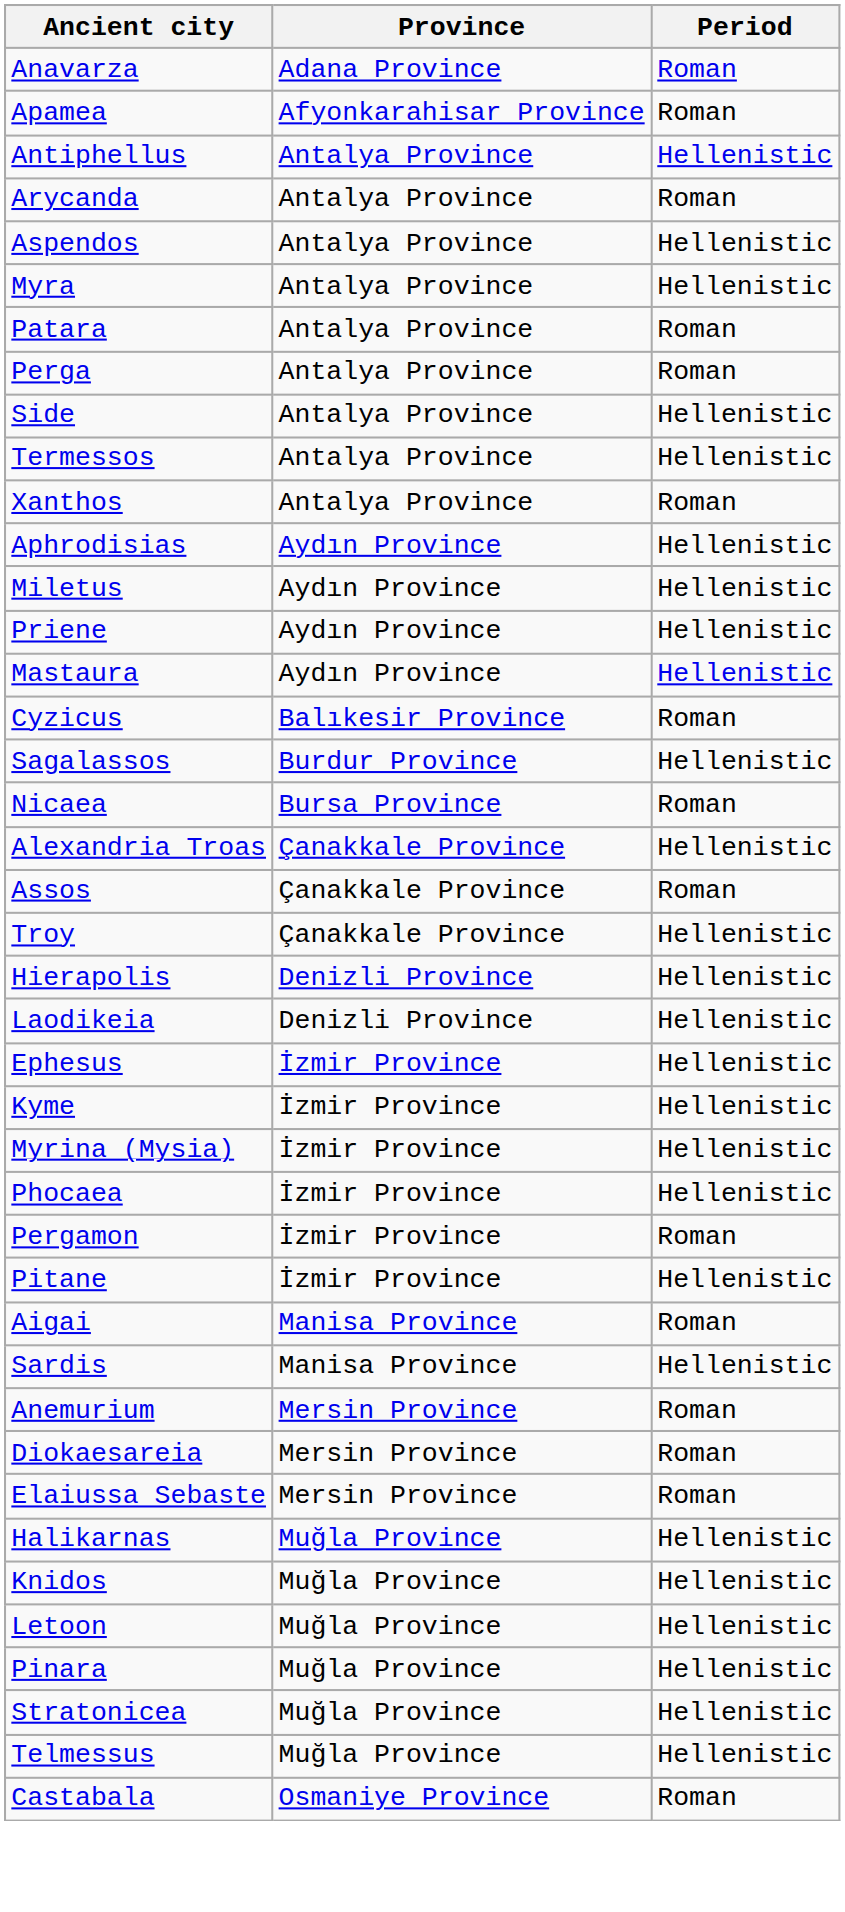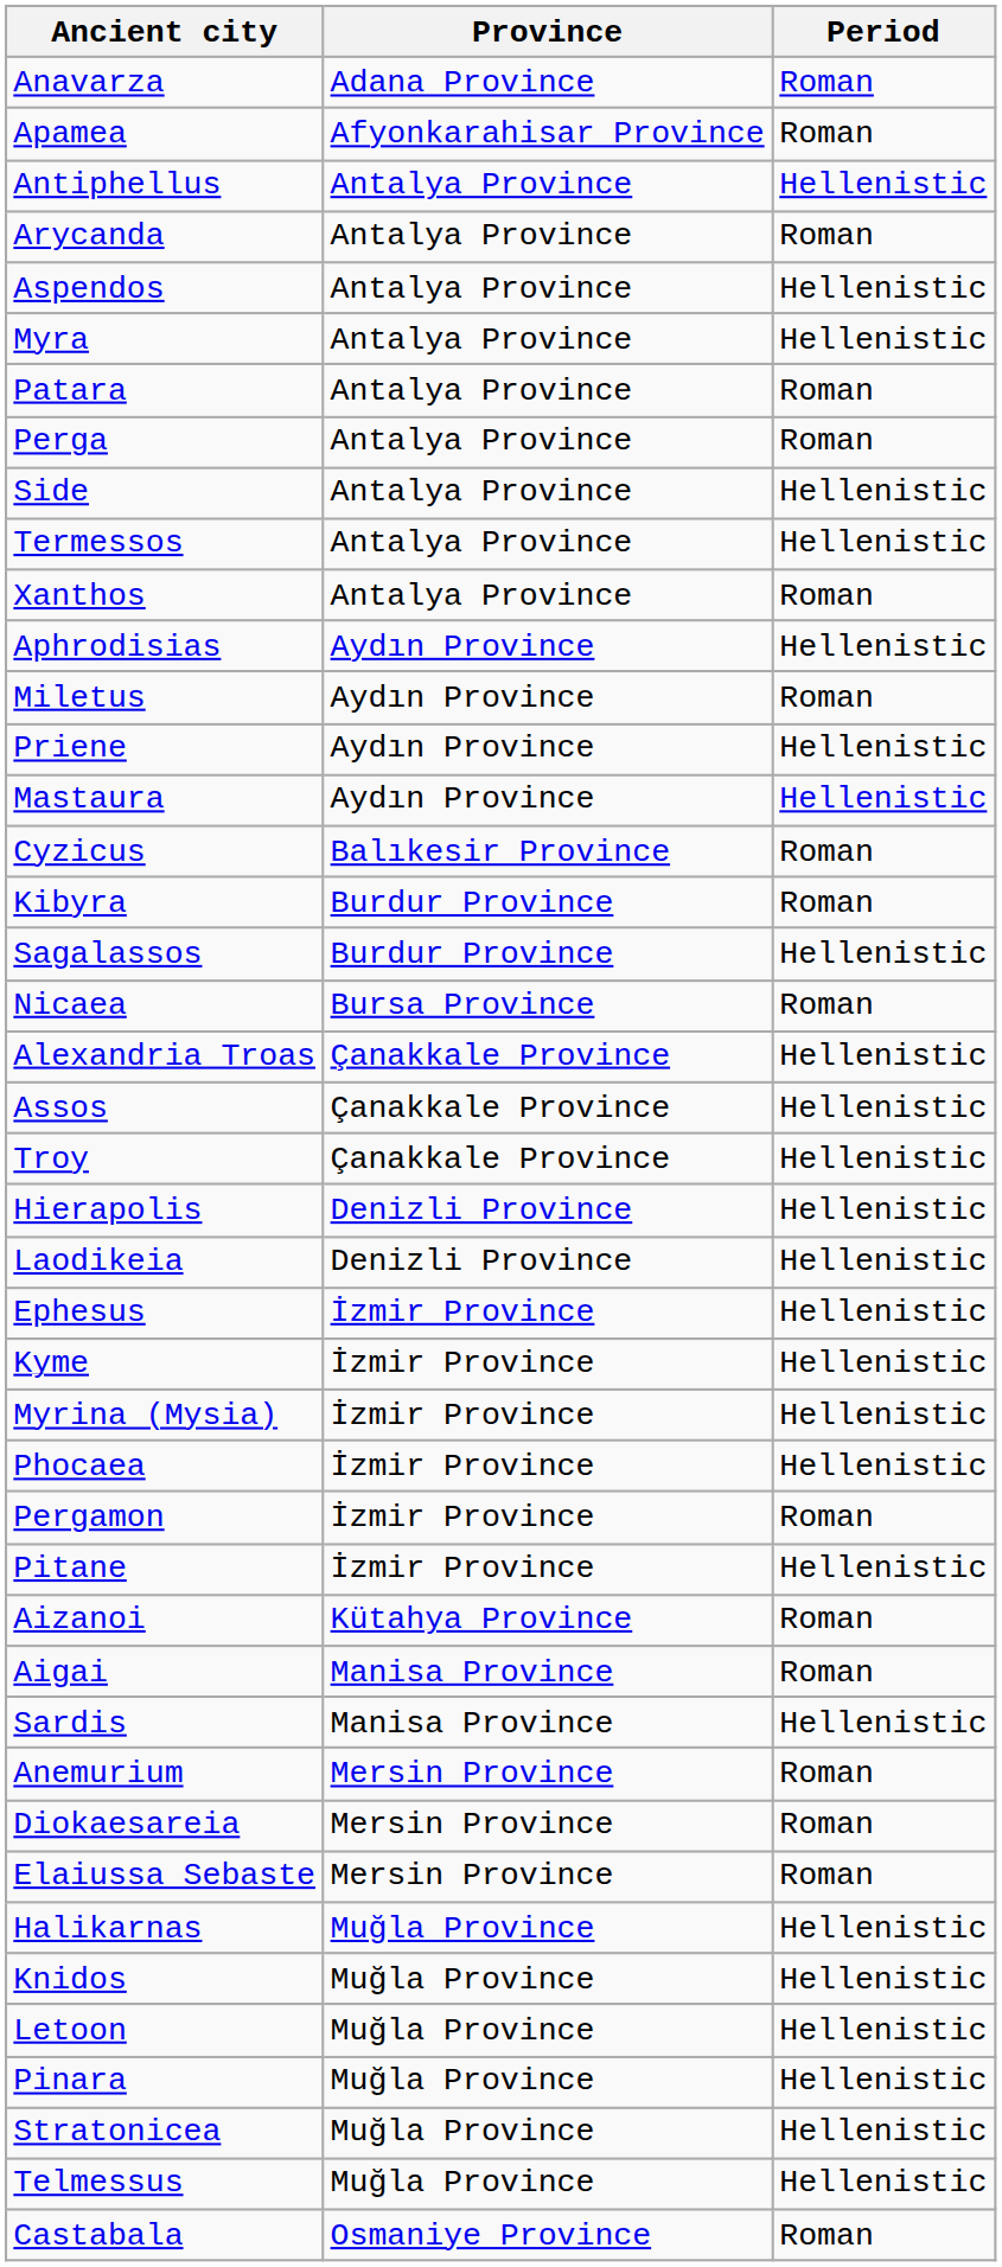Miletus | Period: Hellenistic -> Roman
+ row: Kibyra | Burdur Province | Roman
Assos | Period: Roman -> Hellenistic
+ row: Aizanoi | Kütahya Province | Roman
